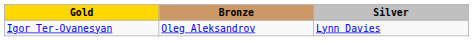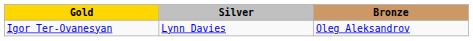columns swapped: Silver <-> Bronze
